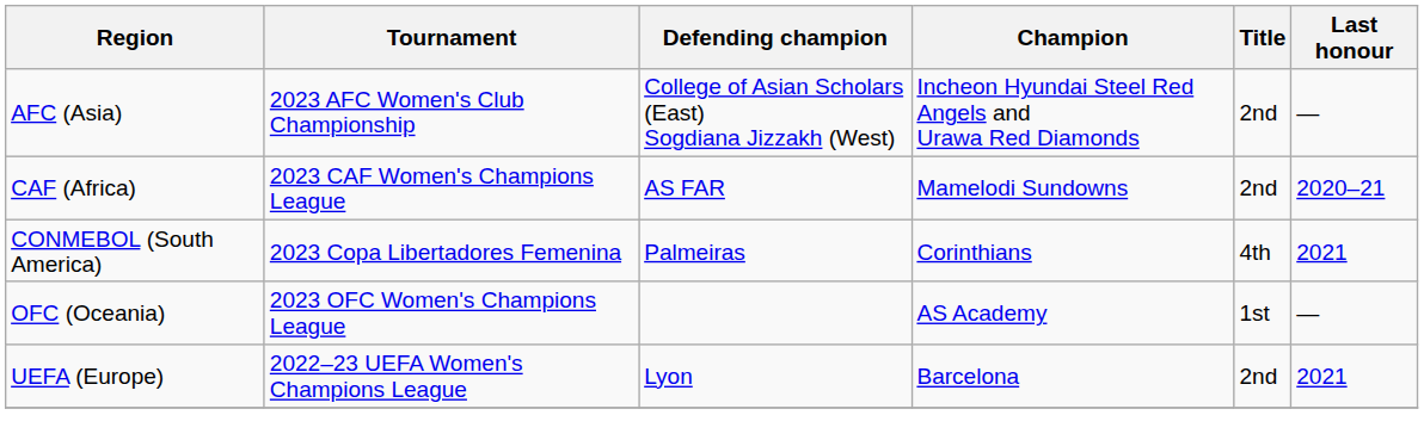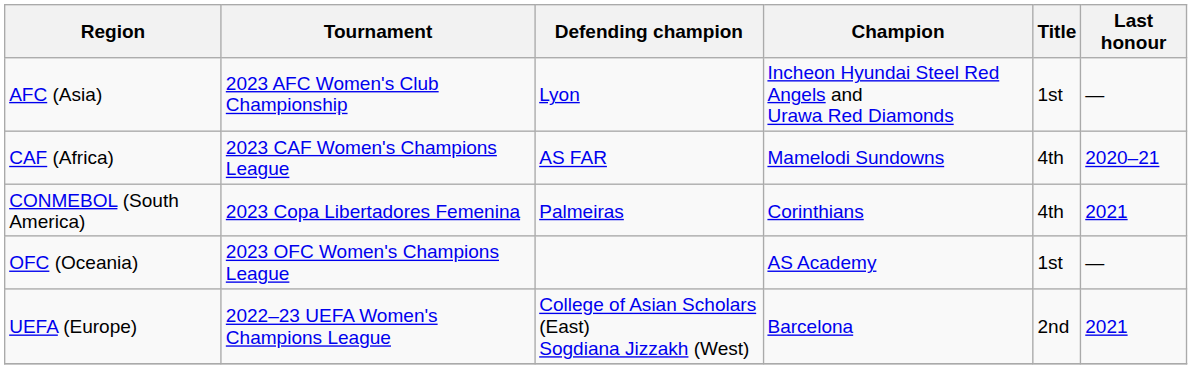AFC (Asia) | Defending champion: College of Asian Scholars (East) Sogdiana Jizzakh (West) -> Lyon
AFC (Asia) | Title: 2nd -> 1st
CAF (Africa) | Title: 2nd -> 4th
UEFA (Europe) | Defending champion: Lyon -> College of Asian Scholars (East) Sogdiana Jizzakh (West)
